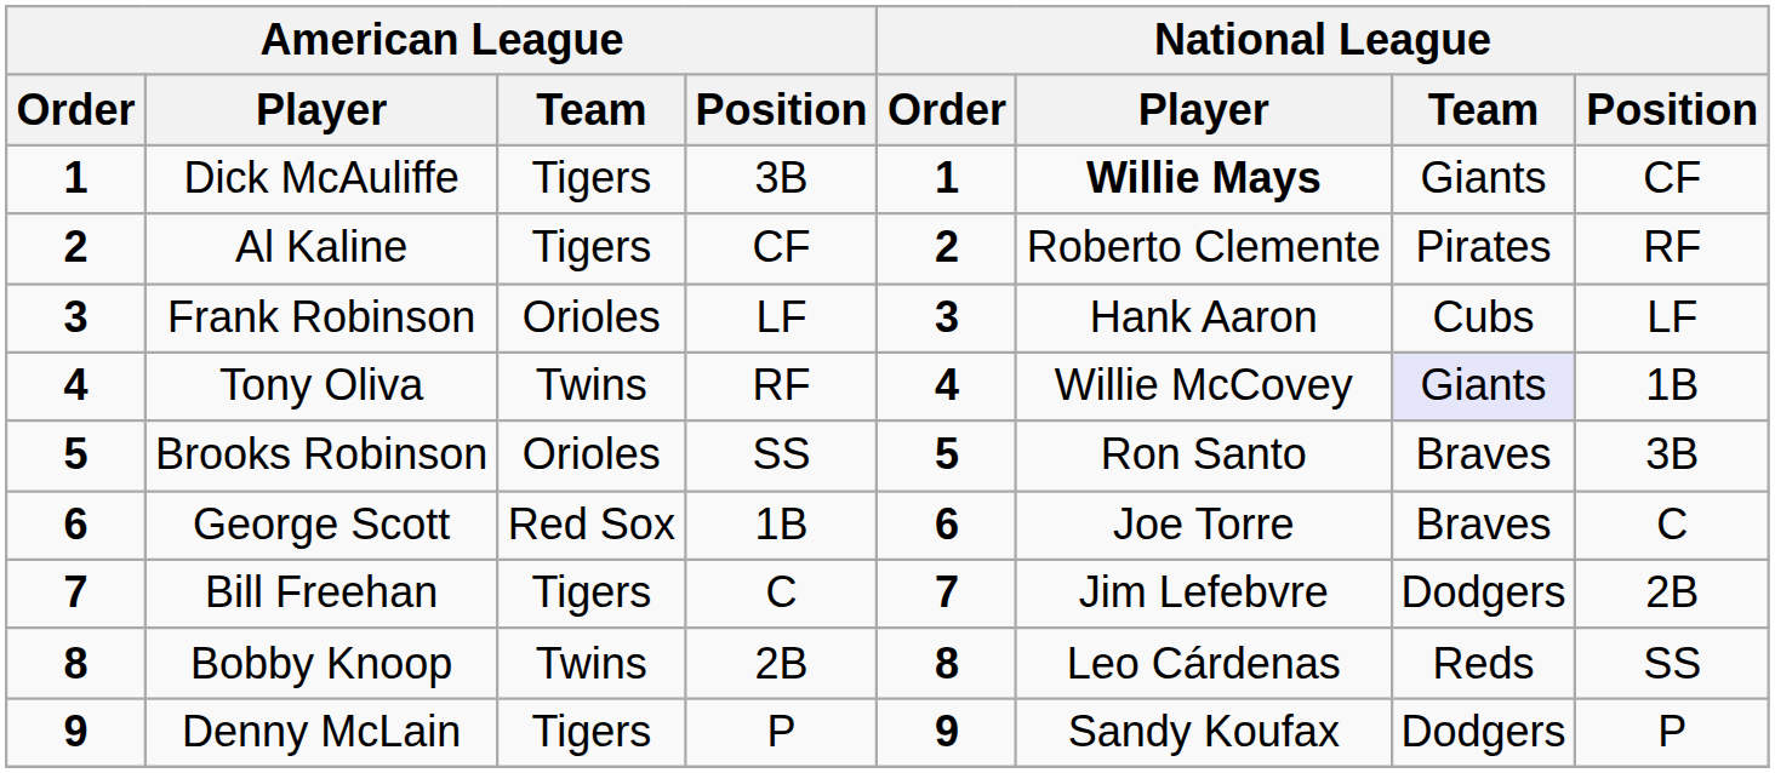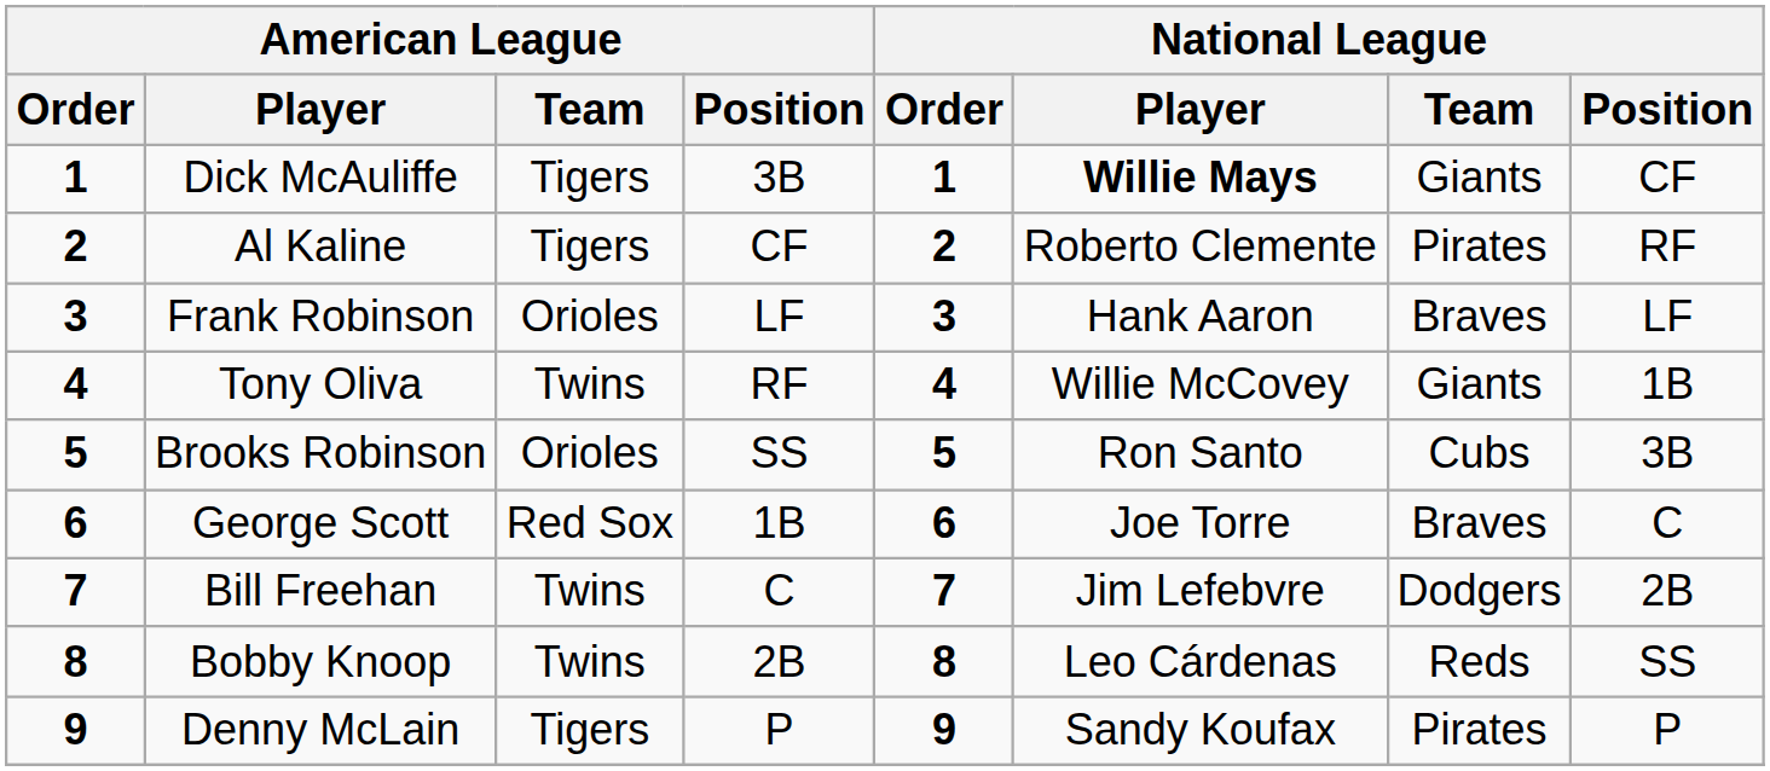Frank Robinson | National League / Team: Cubs -> Braves
Tony Oliva | National League / Team: lavender background -> no background
Brooks Robinson | National League / Team: Braves -> Cubs
Bill Freehan | American League / Team: Tigers -> Twins
Denny McLain | National League / Team: Dodgers -> Pirates
